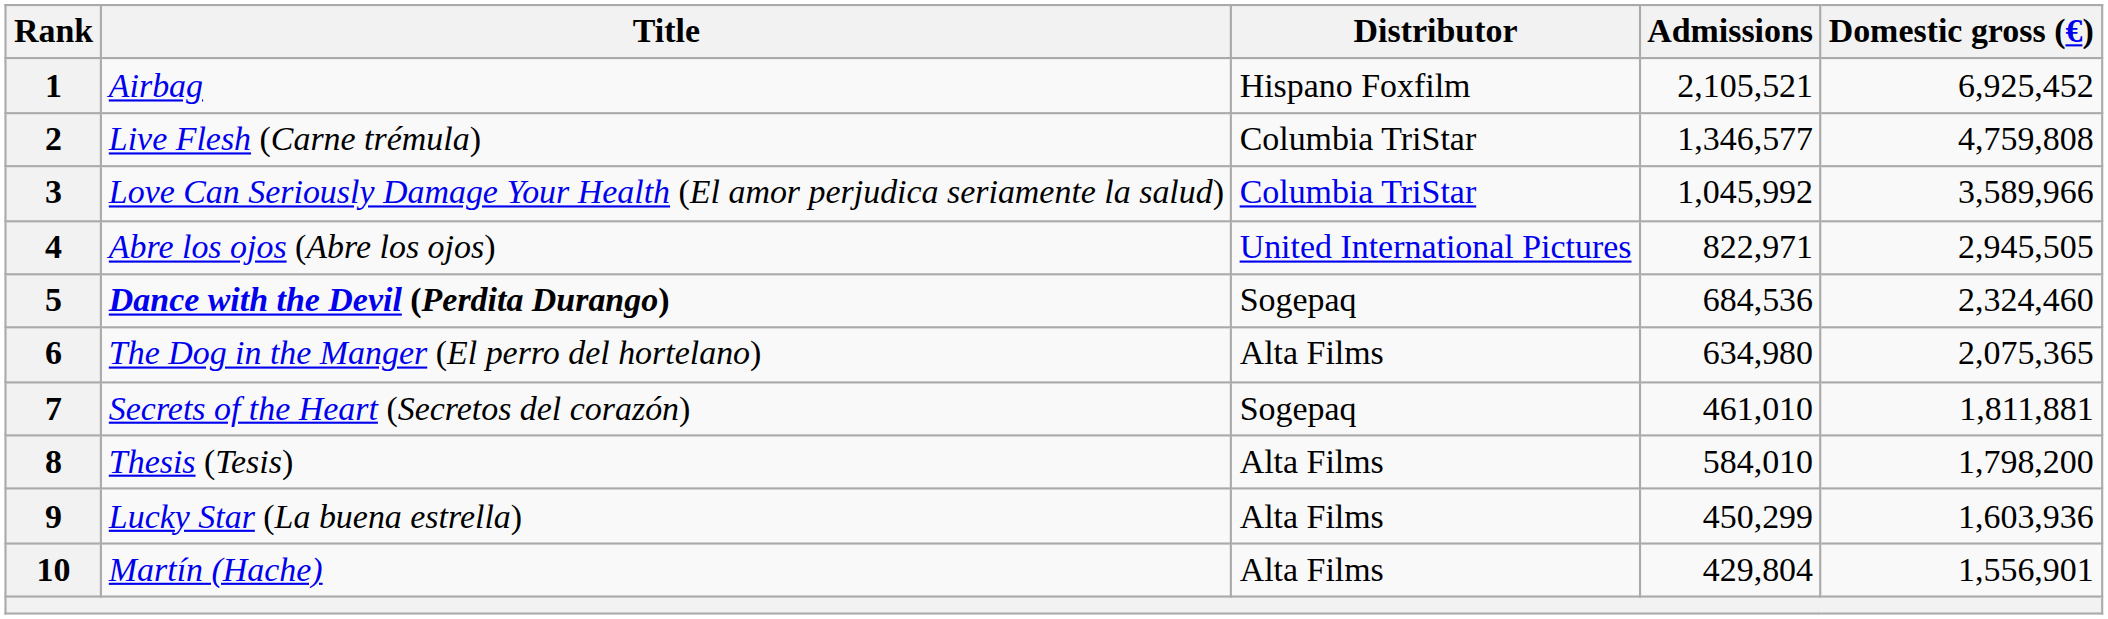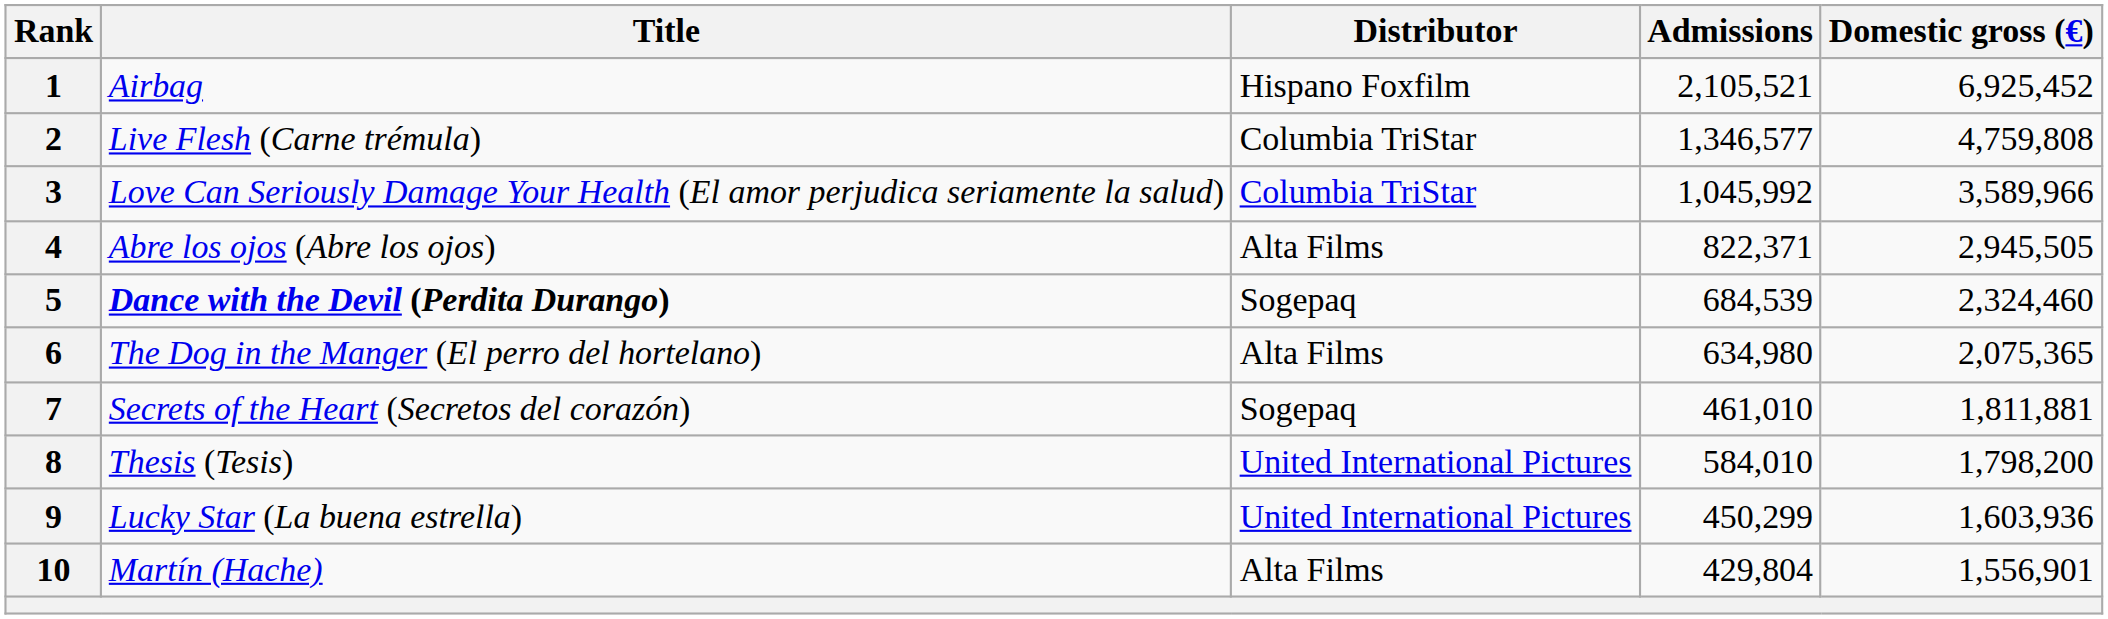4 | Distributor: United International Pictures -> Alta Films
4 | Admissions: 822,971 -> 822,371
5 | Admissions: 684,536 -> 684,539
8 | Distributor: Alta Films -> United International Pictures
9 | Distributor: Alta Films -> United International Pictures
